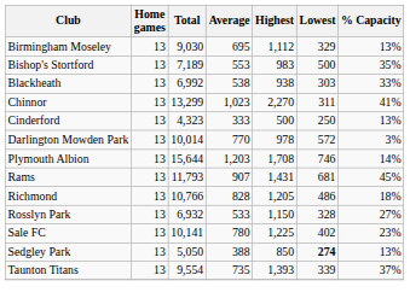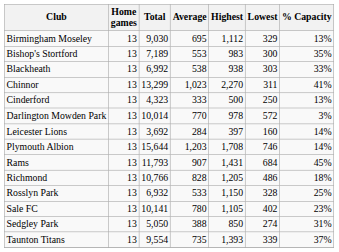Bishop's Stortford | Lowest: 500 -> 300
+ row: Leicester Lions | 13 | 3,692 | 284 | 397 | 160 | 14%
Rams | Lowest: 681 -> 684
Rosslyn Park | % Capacity: 27% -> 25%
Sale FC | Highest: 1,225 -> 1,105
Sedgley Park | Lowest: bold -> normal
Sedgley Park | % Capacity: 13% -> 31%
